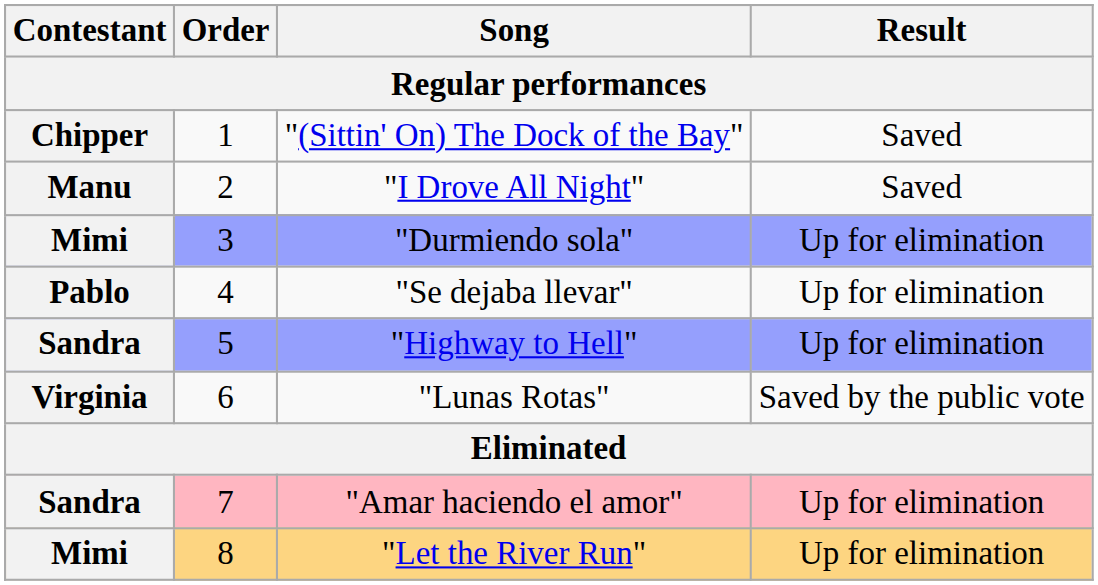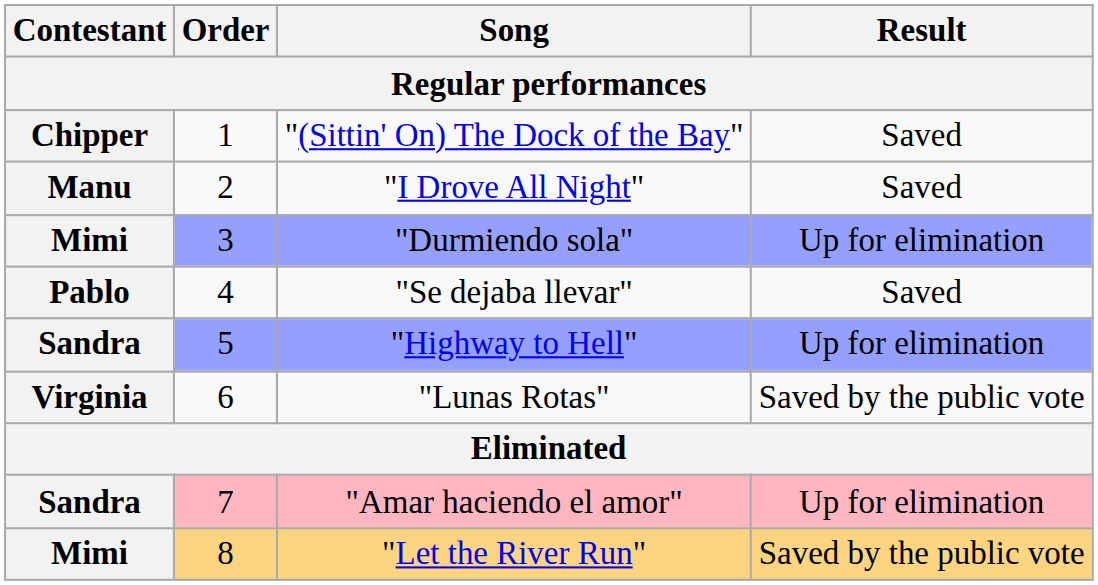"Se dejaba llevar" | Result: Up for elimination -> Saved
"Let the River Run" | Result: Up for elimination -> Saved by the public vote
